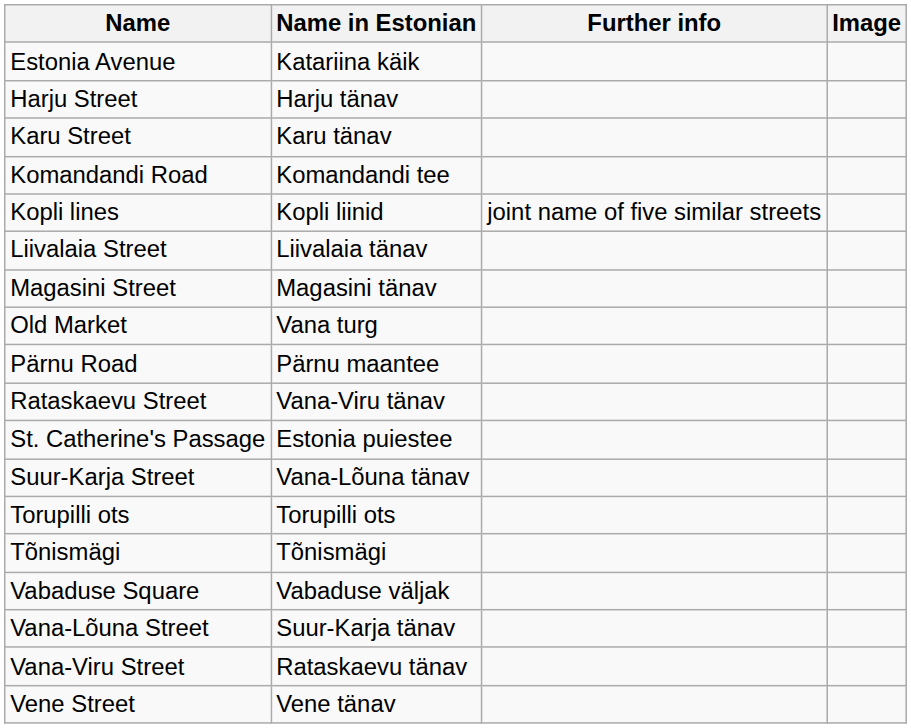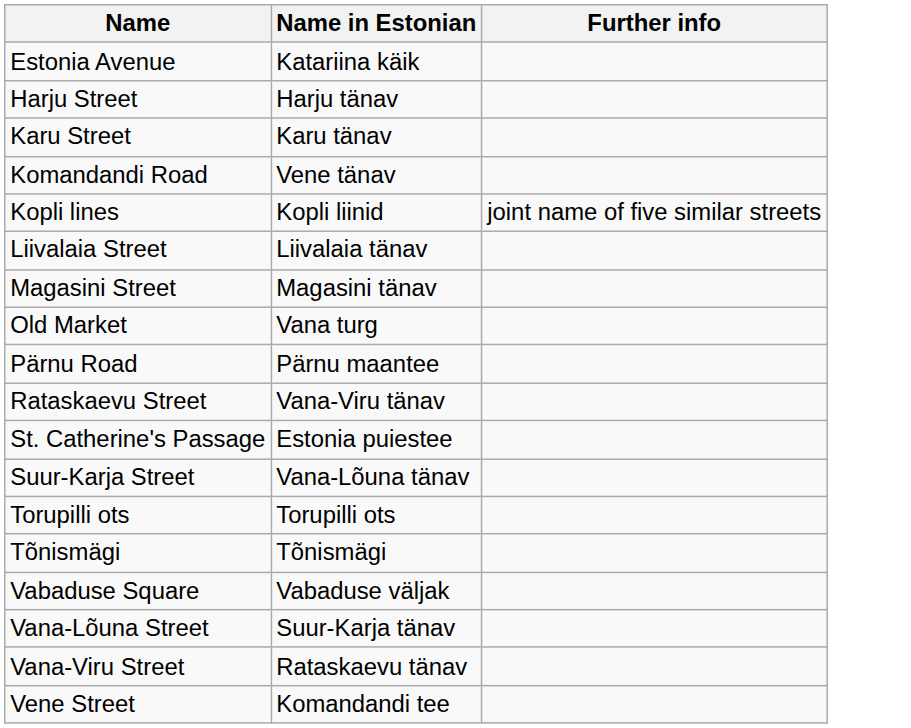- column: Image
Komandandi Road | Name in Estonian: Komandandi tee -> Vene tänav
Vene Street | Name in Estonian: Vene tänav -> Komandandi tee
